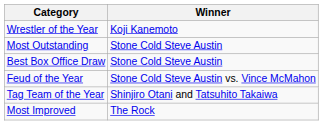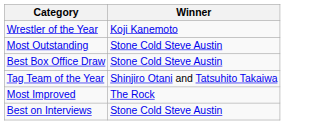- row: Feud of the Year | Stone Cold Steve Austin vs. Vince McMahon
+ row: Best on Interviews | Stone Cold Steve Austin
